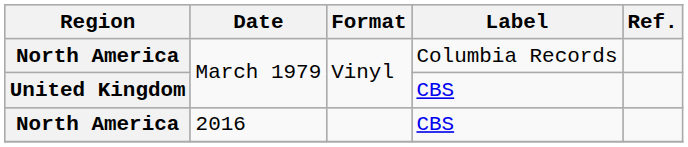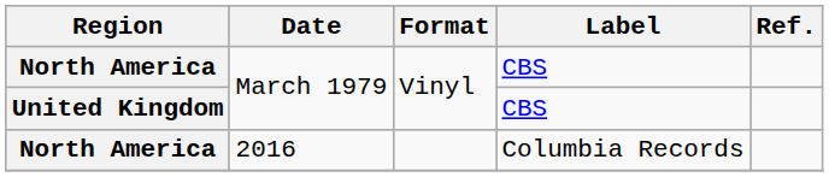North America / March 1979 | Label: Columbia Records -> CBS
North America / 2016 | Label: CBS -> Columbia Records
